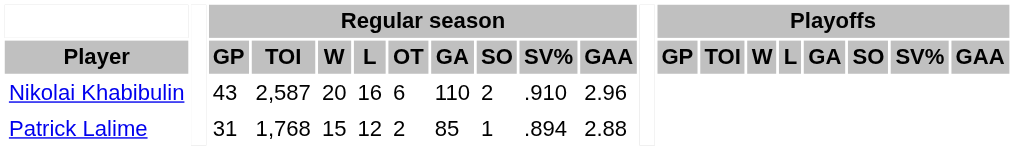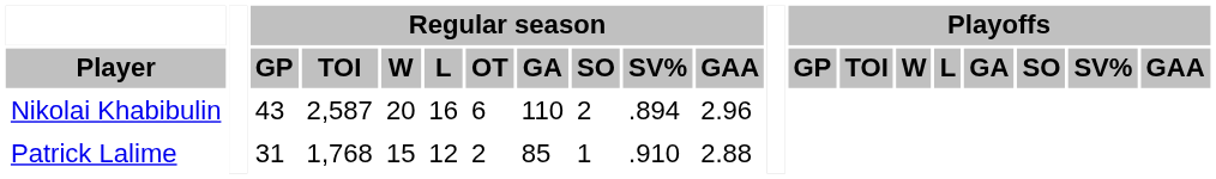Nikolai Khabibulin | Regular season / SV%: .910 -> .894
Patrick Lalime | Regular season / SV%: .894 -> .910
